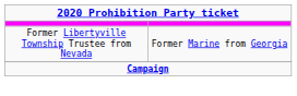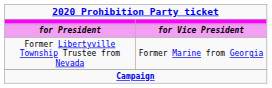+ row: for President | for Vice President
